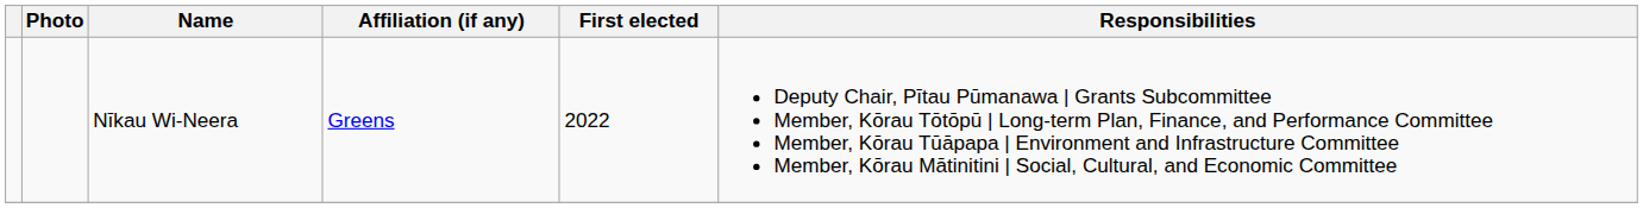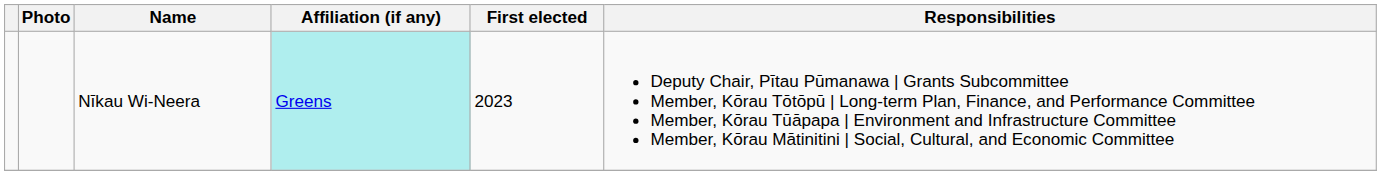Nīkau Wi-Neera | Affiliation (if any): no background -> paleturquoise background
Nīkau Wi-Neera | First elected: 2022 -> 2023
